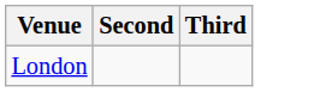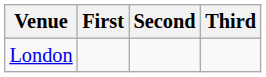+ column: First
